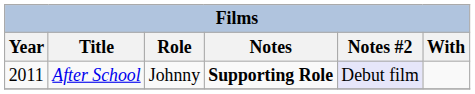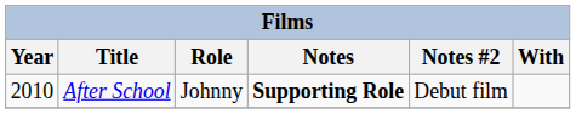After School | Year: 2011 -> 2010
After School | Notes #2: lavender background -> no background
